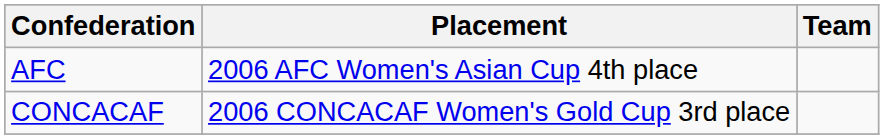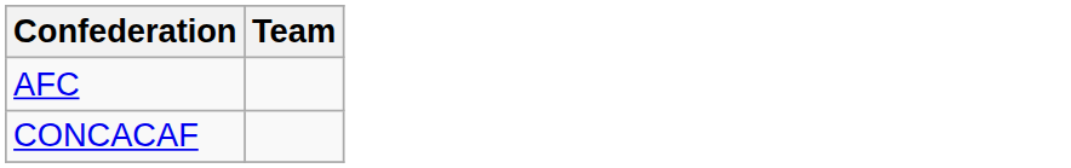- column: Placement | 2006 AFC Women's Asian Cup 4th place | 2006 CONCACAF Women's Gold Cup 3rd place
